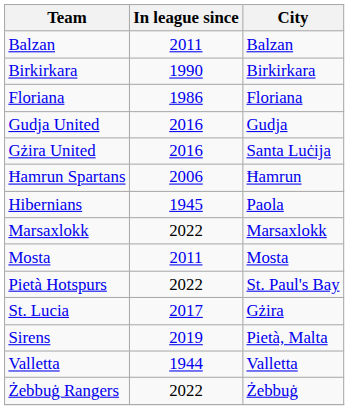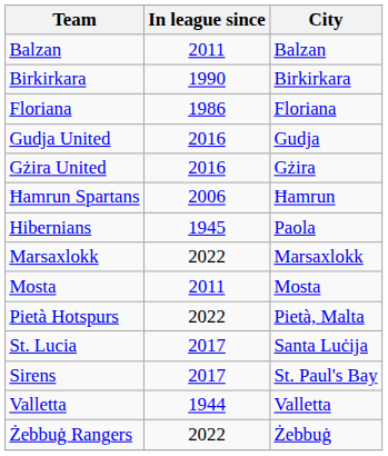Gżira United | City: Santa Luċija -> Gżira
Pietà Hotspurs | City: St. Paul's Bay -> Pietà, Malta
St. Lucia | City: Gżira -> Santa Luċija
Sirens | In league since: 2019 -> 2017
Sirens | City: Pietà, Malta -> St. Paul's Bay
